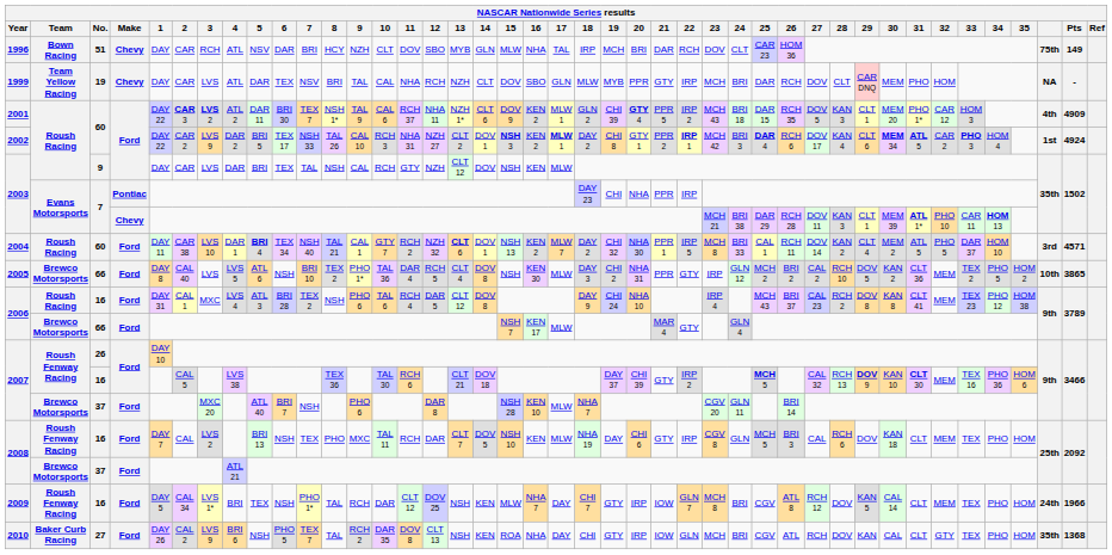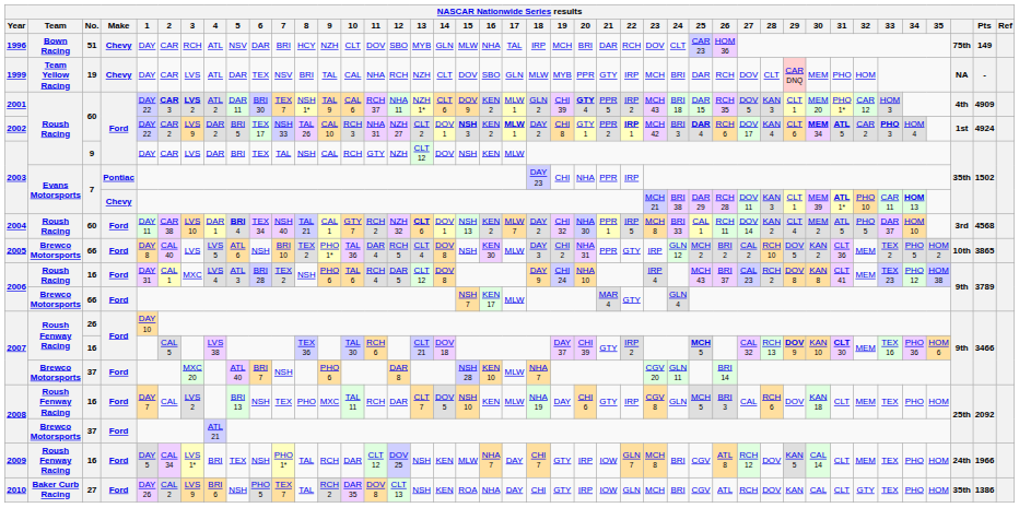2004 | Pts: 4571 -> 4568
2010 | Pts: 1368 -> 1386
